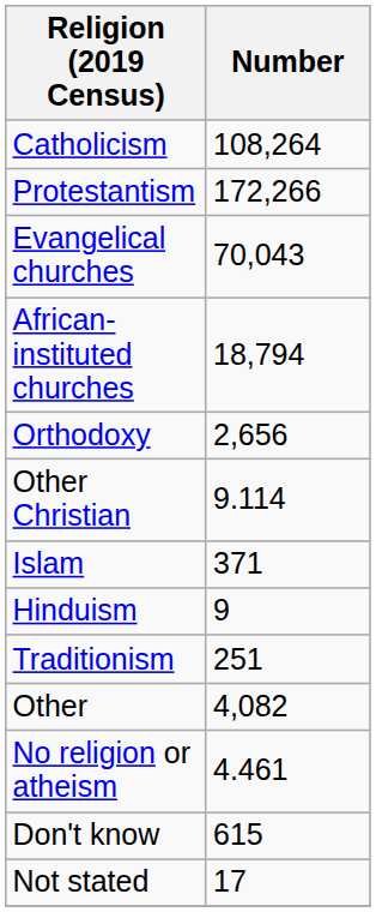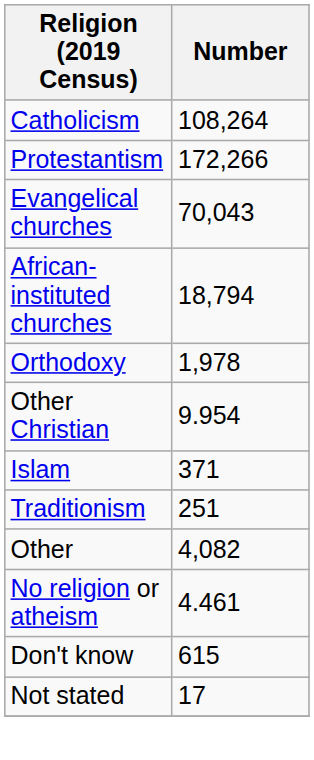Orthodoxy | Number: 2,656 -> 1,978
Other Christian | Number: 9.114 -> 9.954
- row: Hinduism | 9
